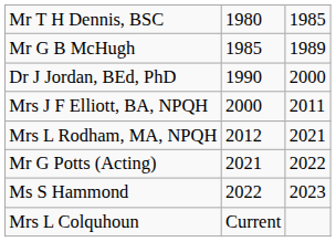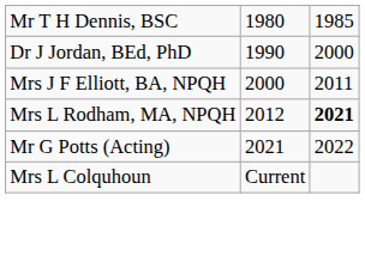- row: Mr G B McHugh | 1985 | 1989
Mrs L Rodham, MA, NPQH | column 3: normal -> bold
- row: Ms S Hammond | 2022 | 2023
